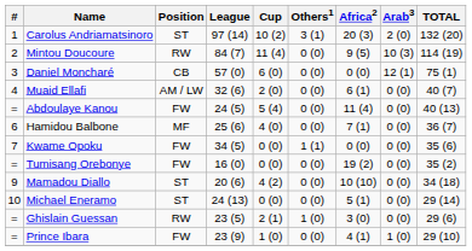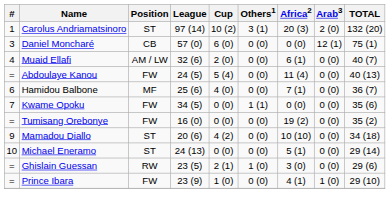- row: 2 | Mintou Doucoure | RW | 84 (7) | 11 (4) | 0 (0) | 9 (5) | 10 (3) | 114 (19)
